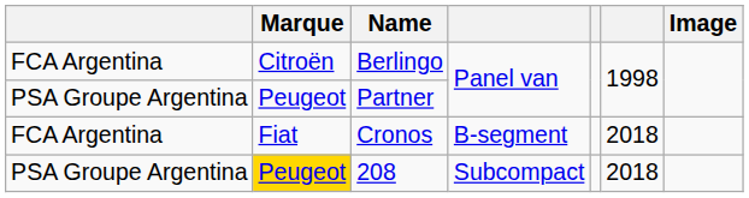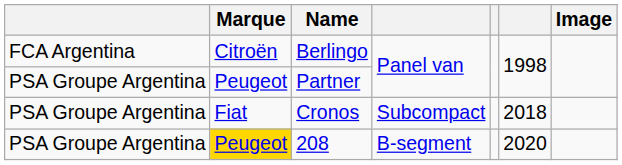Cronos | column 1: FCA Argentina -> PSA Groupe Argentina
Cronos | column 4: B-segment -> Subcompact
208 | column 4: Subcompact -> B-segment
208 | column 6: 2018 -> 2020
